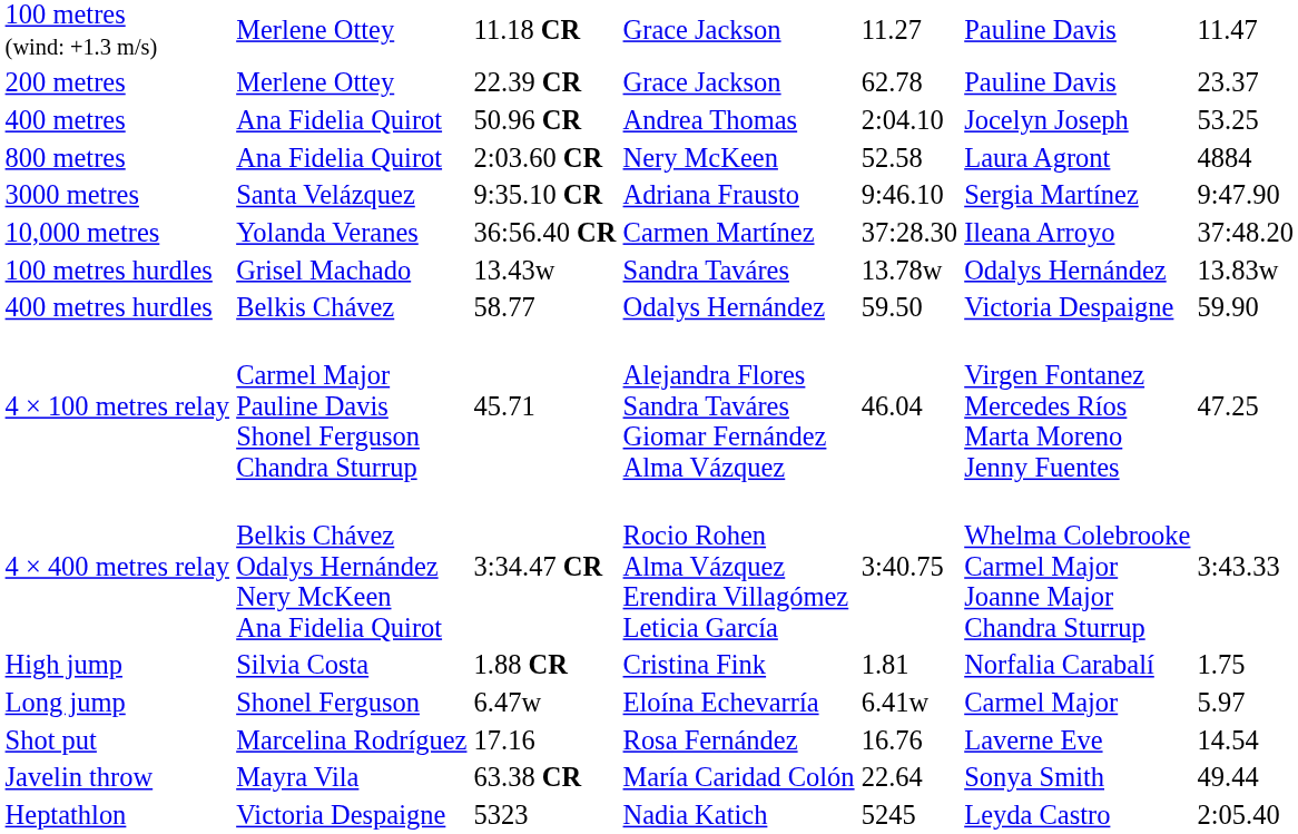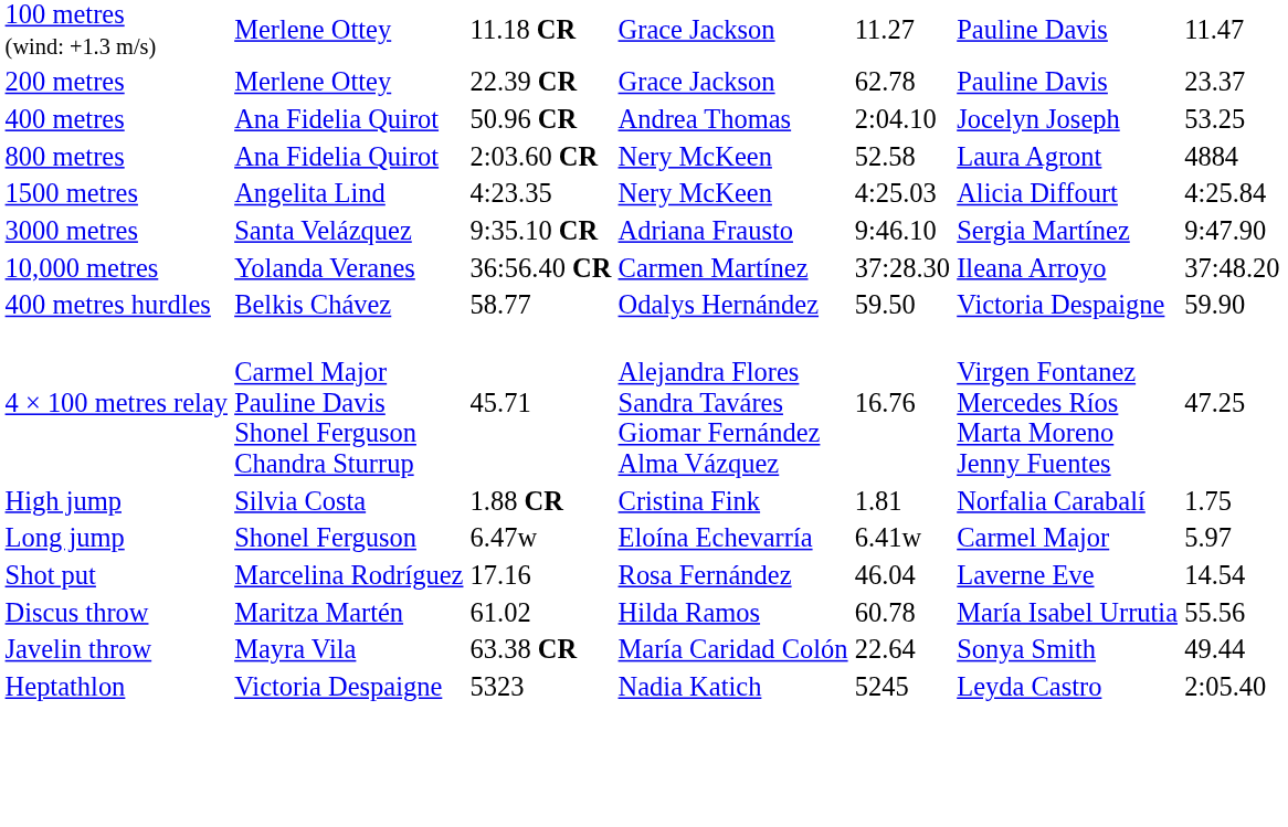+ row: 1500 metres | Angelita Lind | 4:23.35 | Nery McKeen | 4:25.03 | Alicia Diffourt | 4:25.84
- row: 100 metres hurdles | Grisel Machado | 13.43w | Sandra Taváres | 13.78w | Odalys Hernández | 13.83w
4 × 100 metres relay | column 5: 46.04 -> 16.76
- row: 4 × 400 metres relay | Belkis Chávez Odalys Hernández Nery McKeen Ana Fidelia Quirot | 3:34.47 CR | Rocio Rohen Alma Vázquez Erendira Villagómez Leticia García | 3:40.75 | Whelma Colebrooke Carmel Major Joanne Major Chandra Sturrup | 3:43.33
Shot put | column 5: 16.76 -> 46.04
+ row: Discus throw | Maritza Martén | 61.02 | Hilda Ramos | 60.78 | María Isabel Urrutia | 55.56
